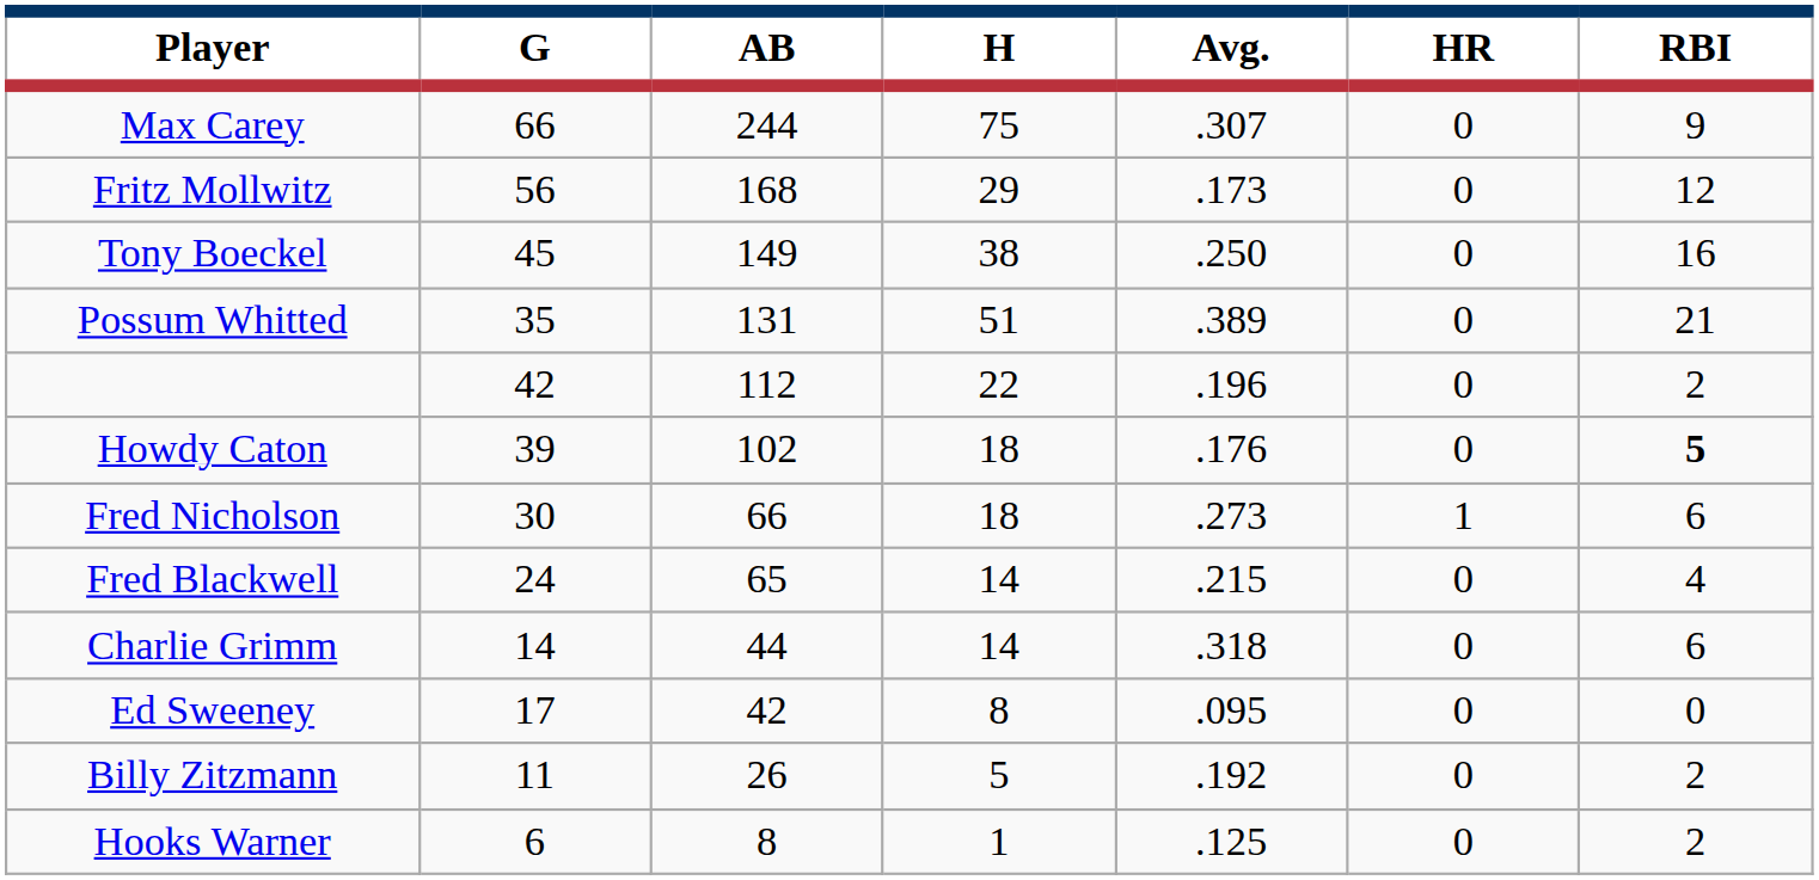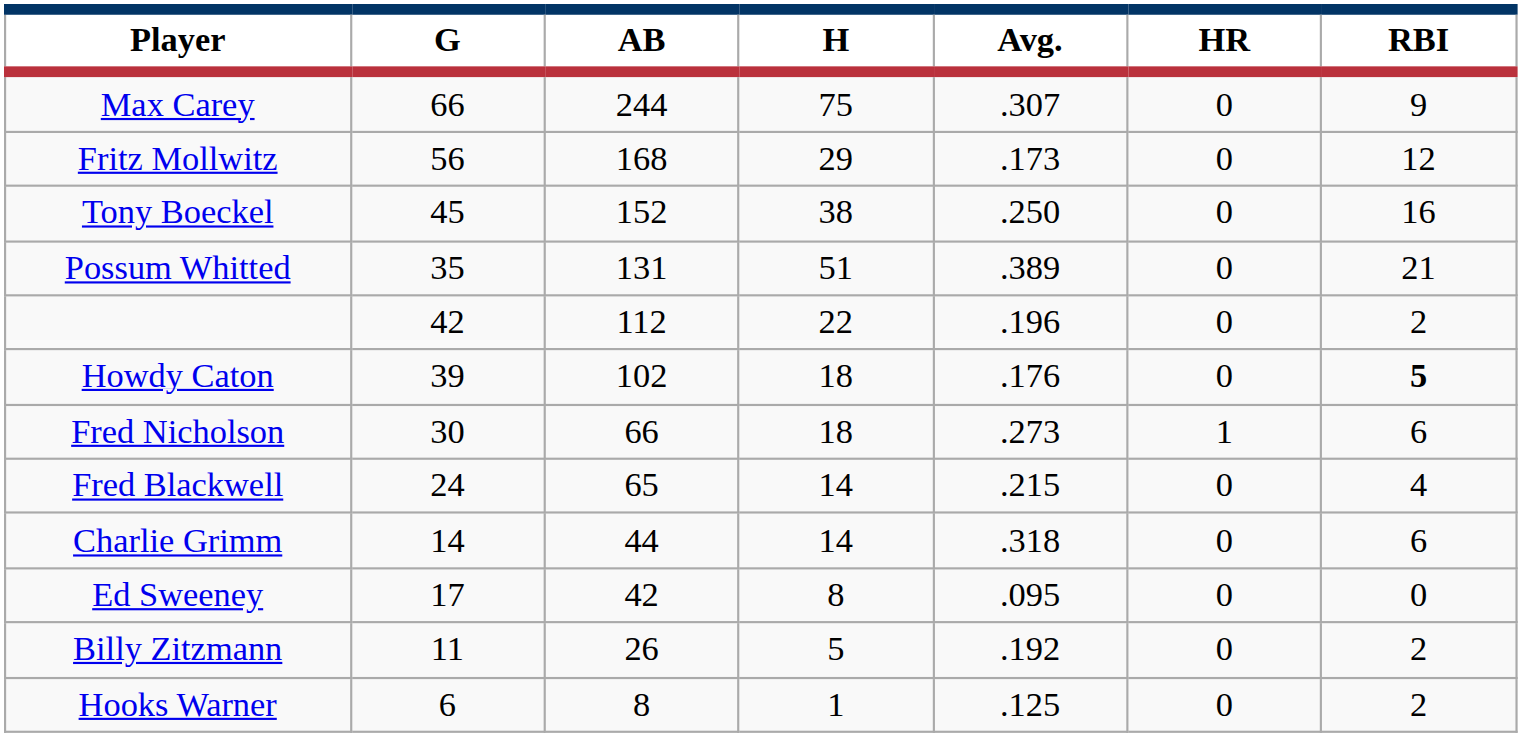Tony Boeckel | AB: 149 -> 152
